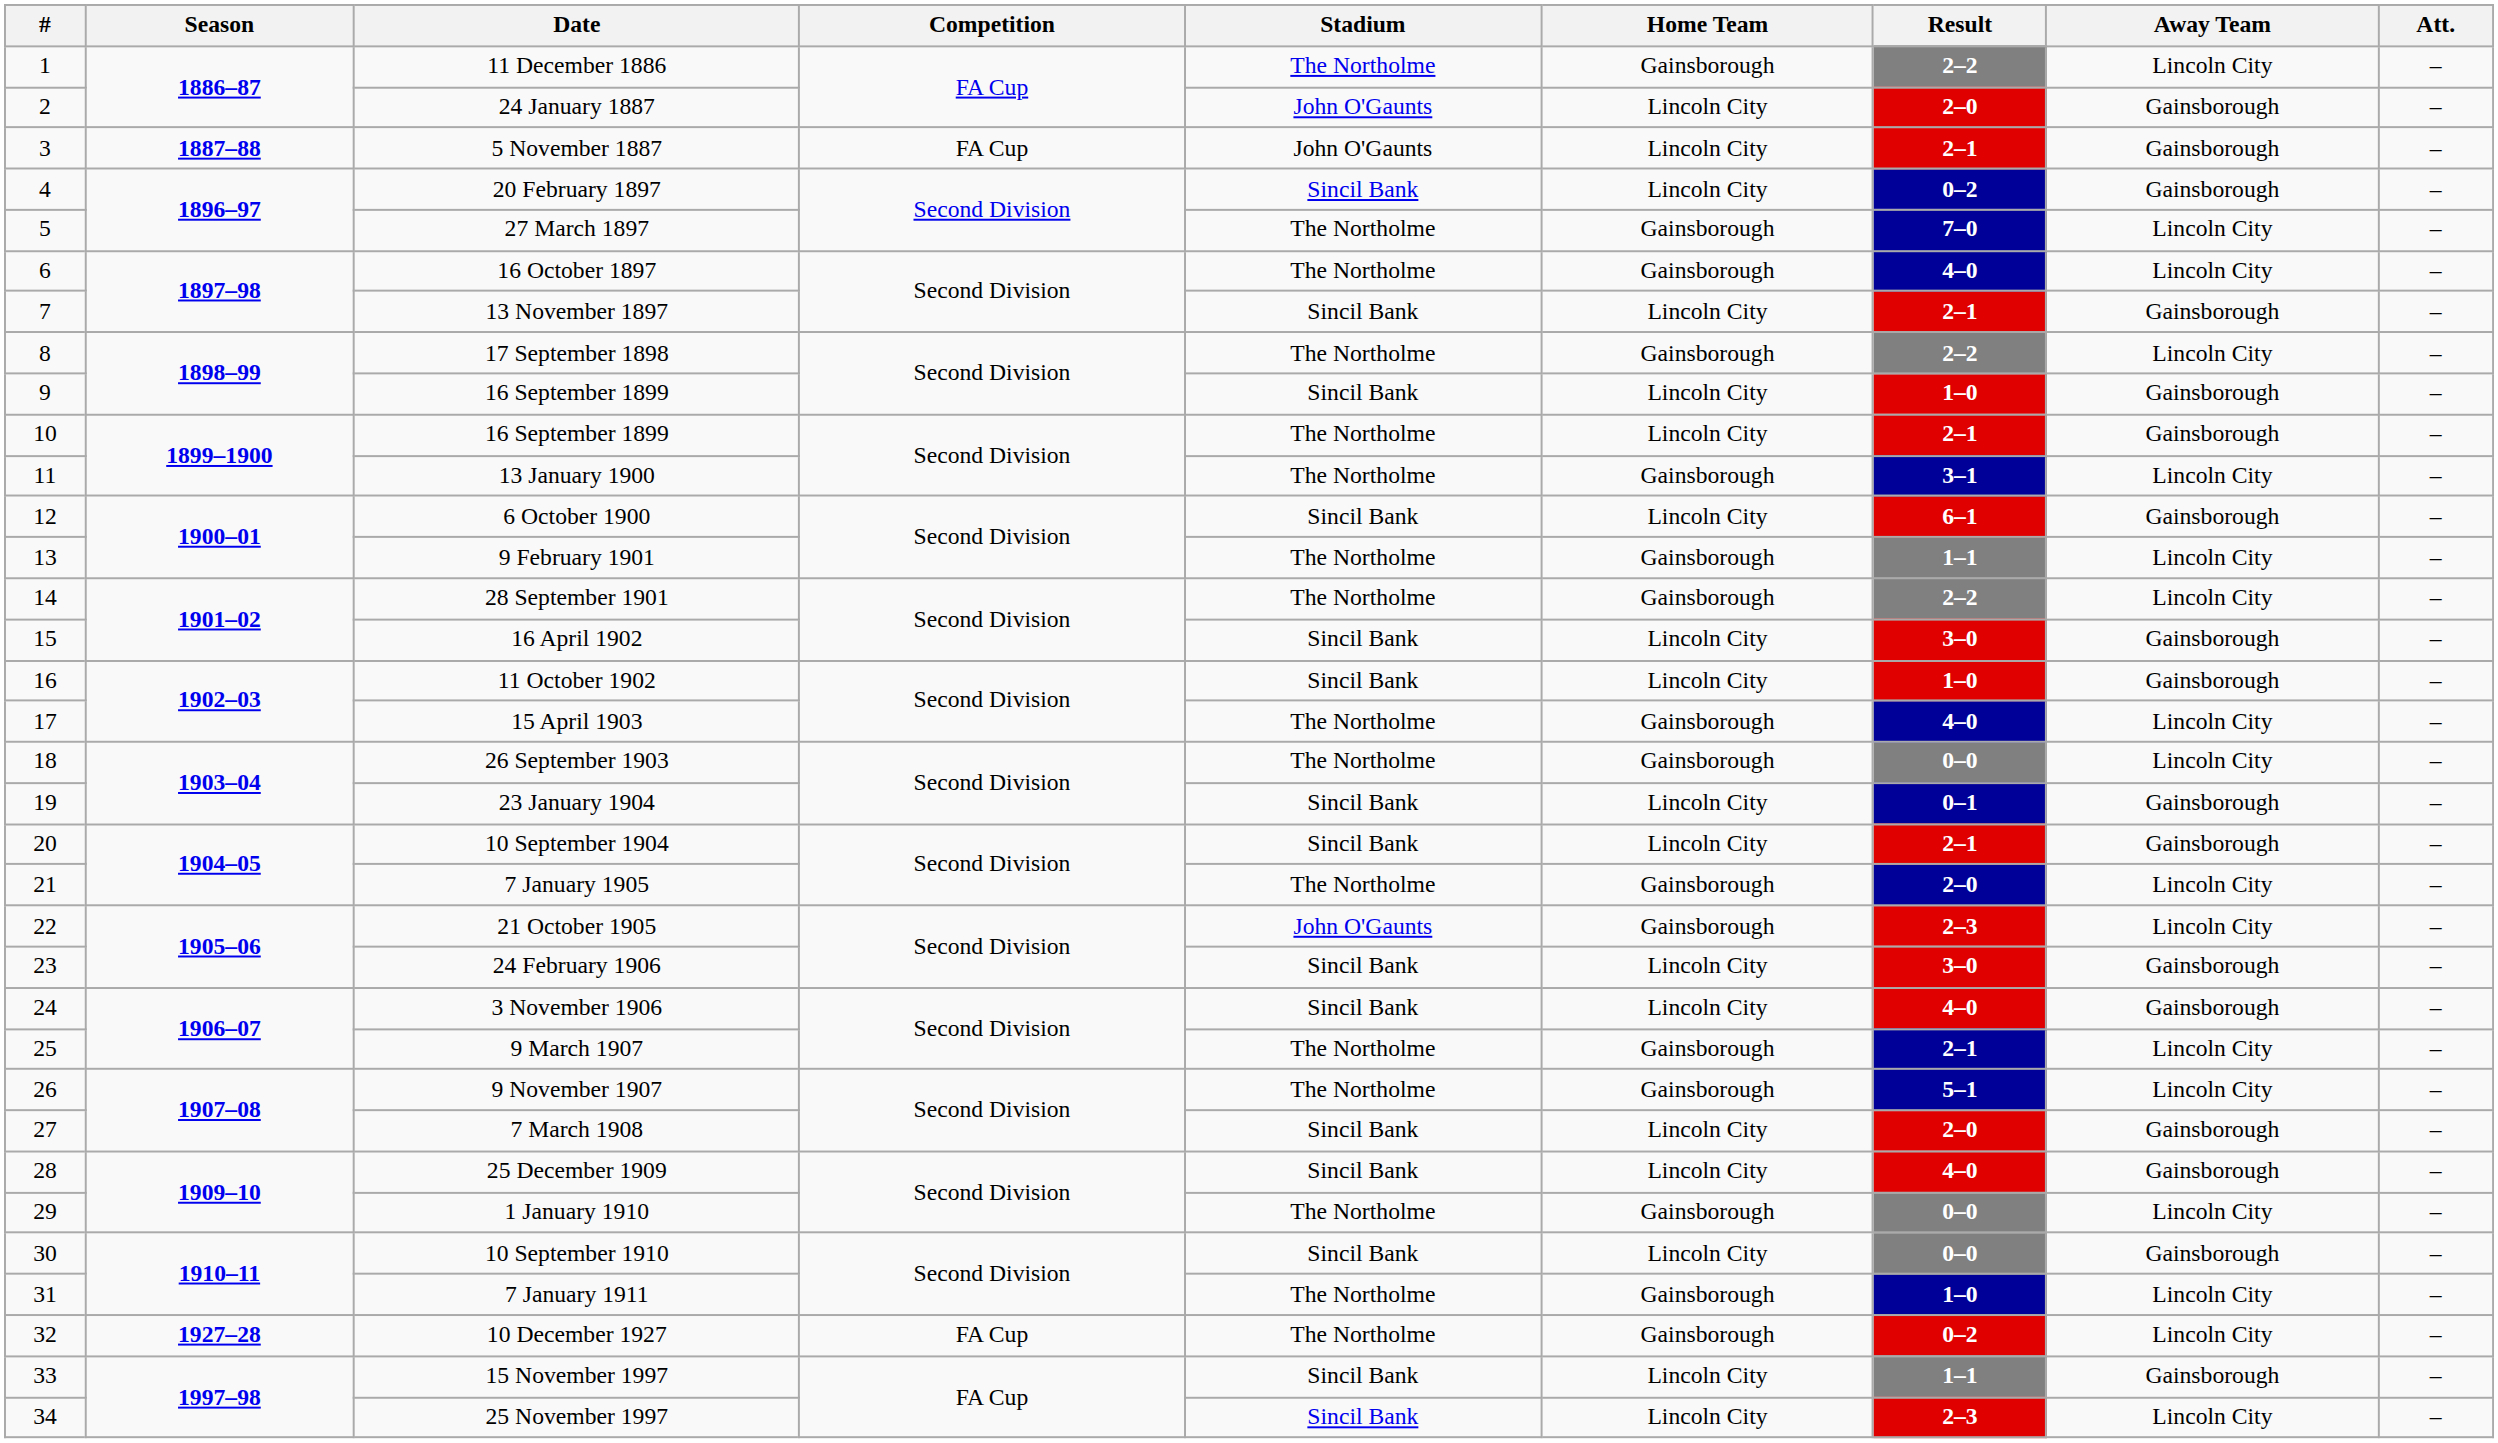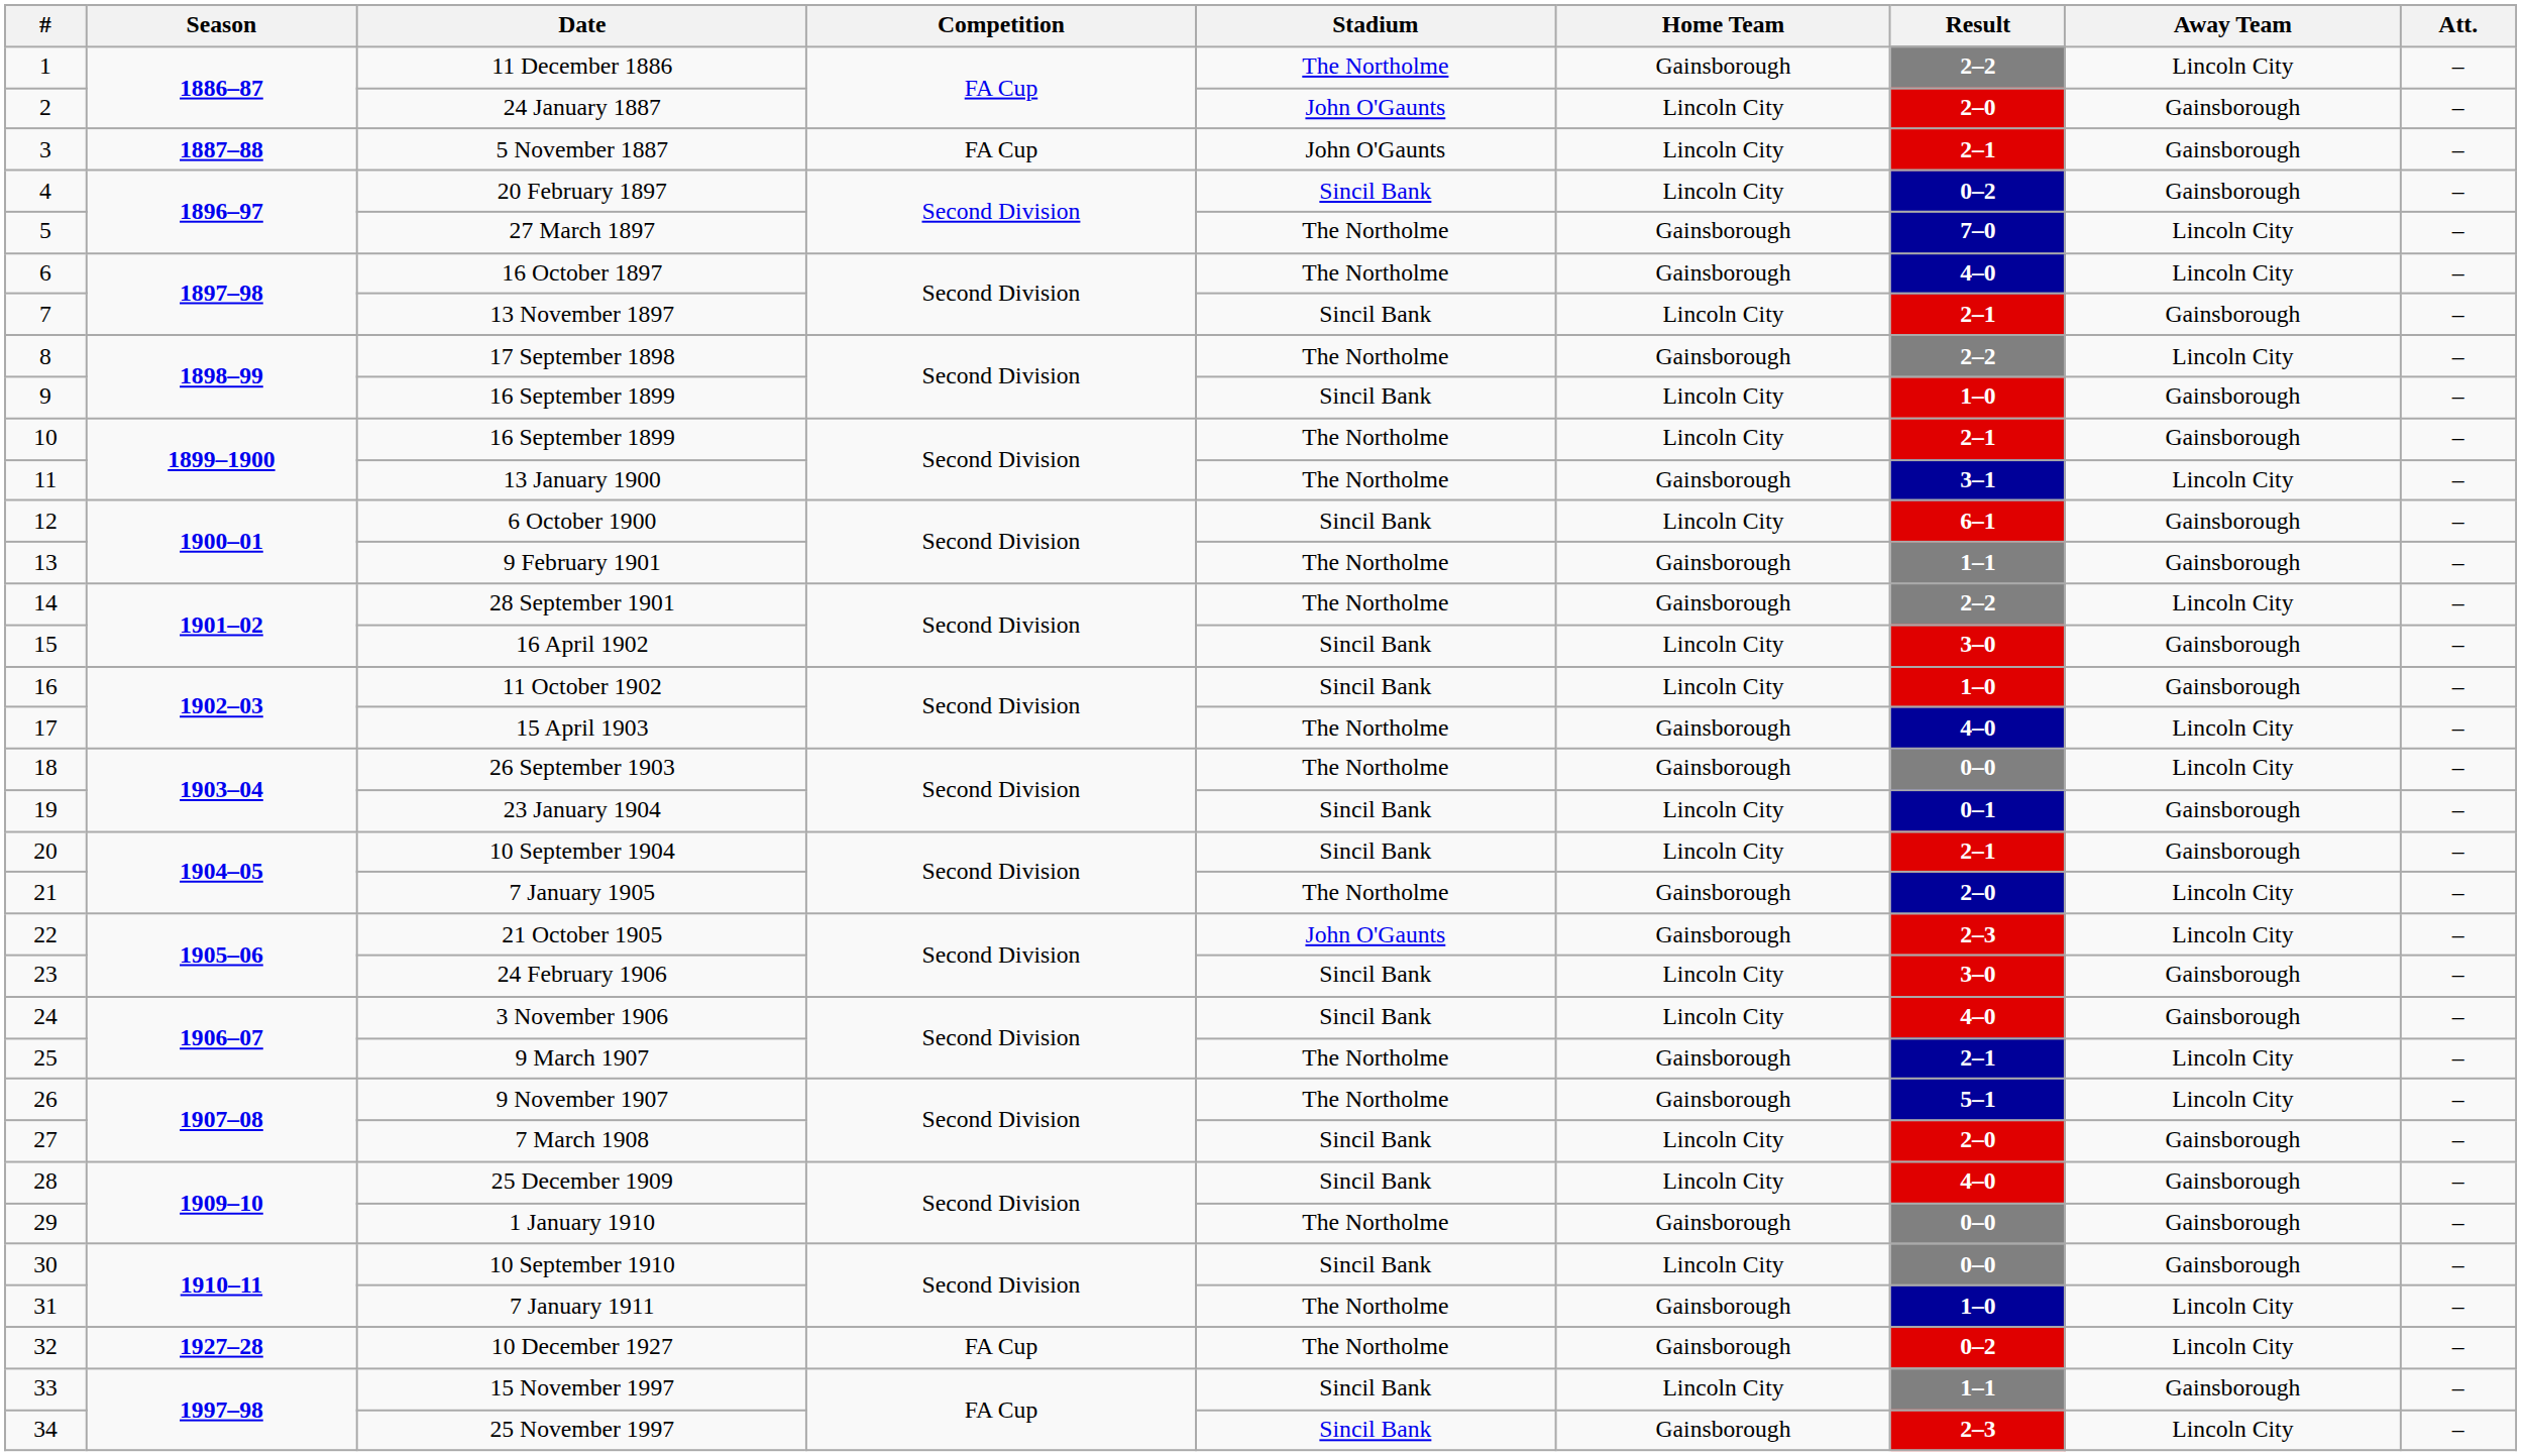9 February 1901 | Away Team: Lincoln City -> Gainsborough
1 January 1910 | Away Team: Lincoln City -> Gainsborough
25 November 1997 | Home Team: Lincoln City -> Gainsborough
